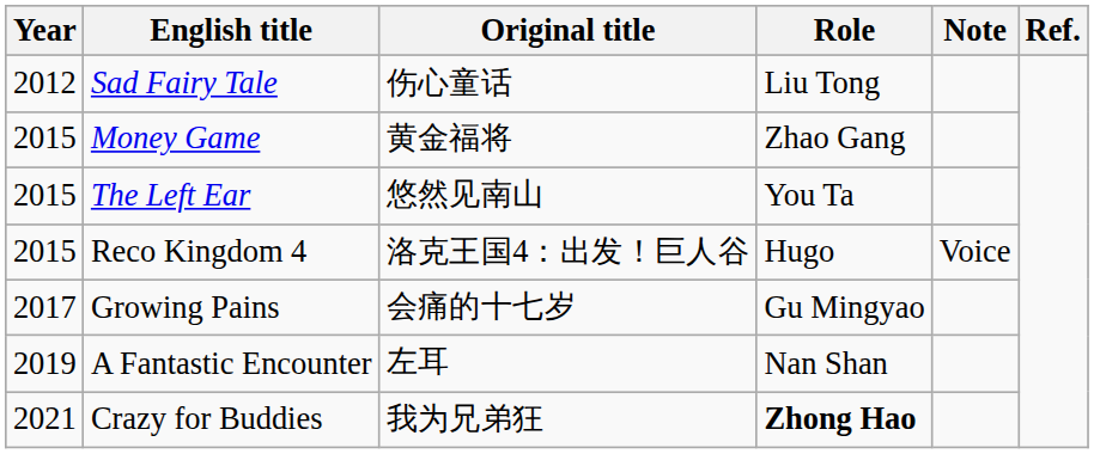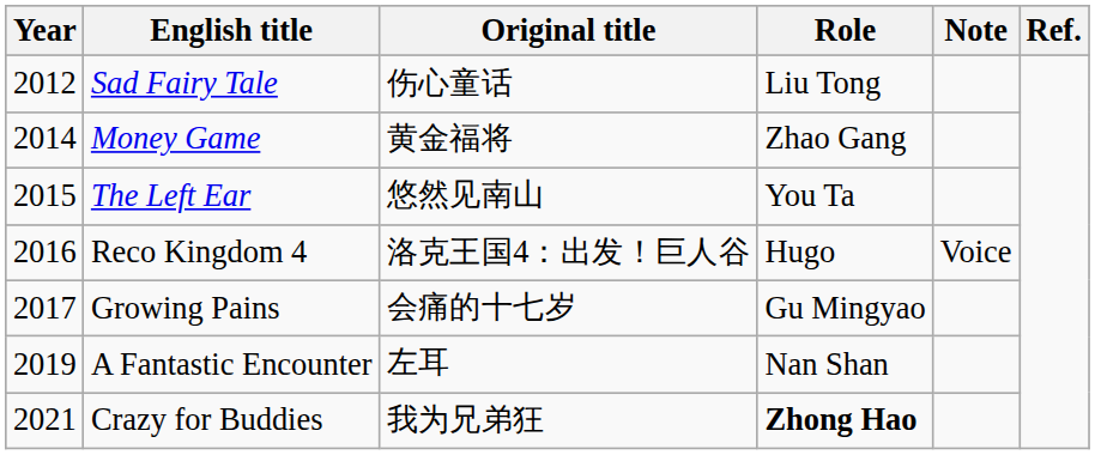Money Game | Year: 2015 -> 2014
Reco Kingdom 4 | Year: 2015 -> 2016
